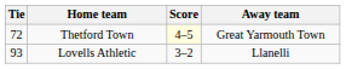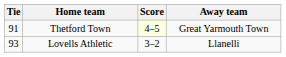Thetford Town | Tie: 72 -> 91
